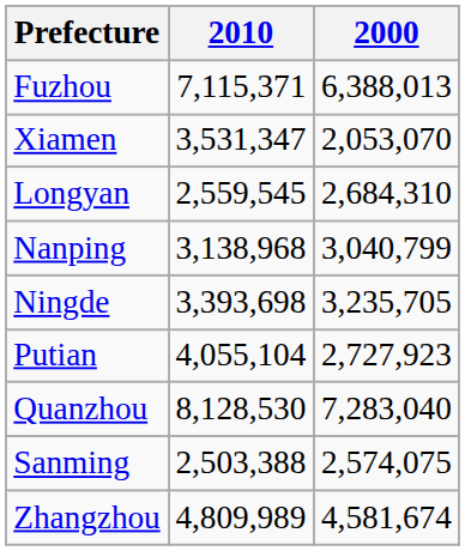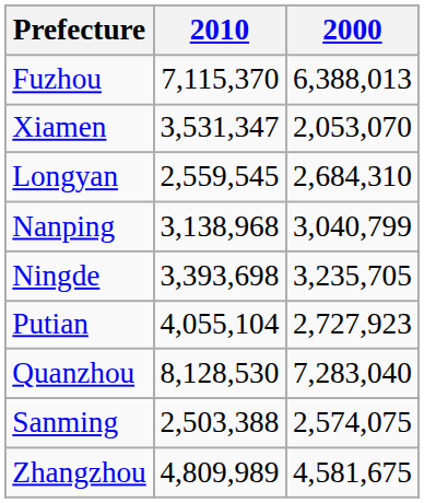Fuzhou | 2010: 7,115,371 -> 7,115,370
Zhangzhou | 2000: 4,581,674 -> 4,581,675
